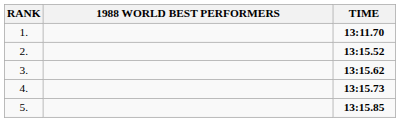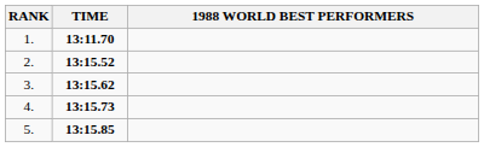columns swapped: 1988 WORLD BEST PERFORMERS <-> TIME
